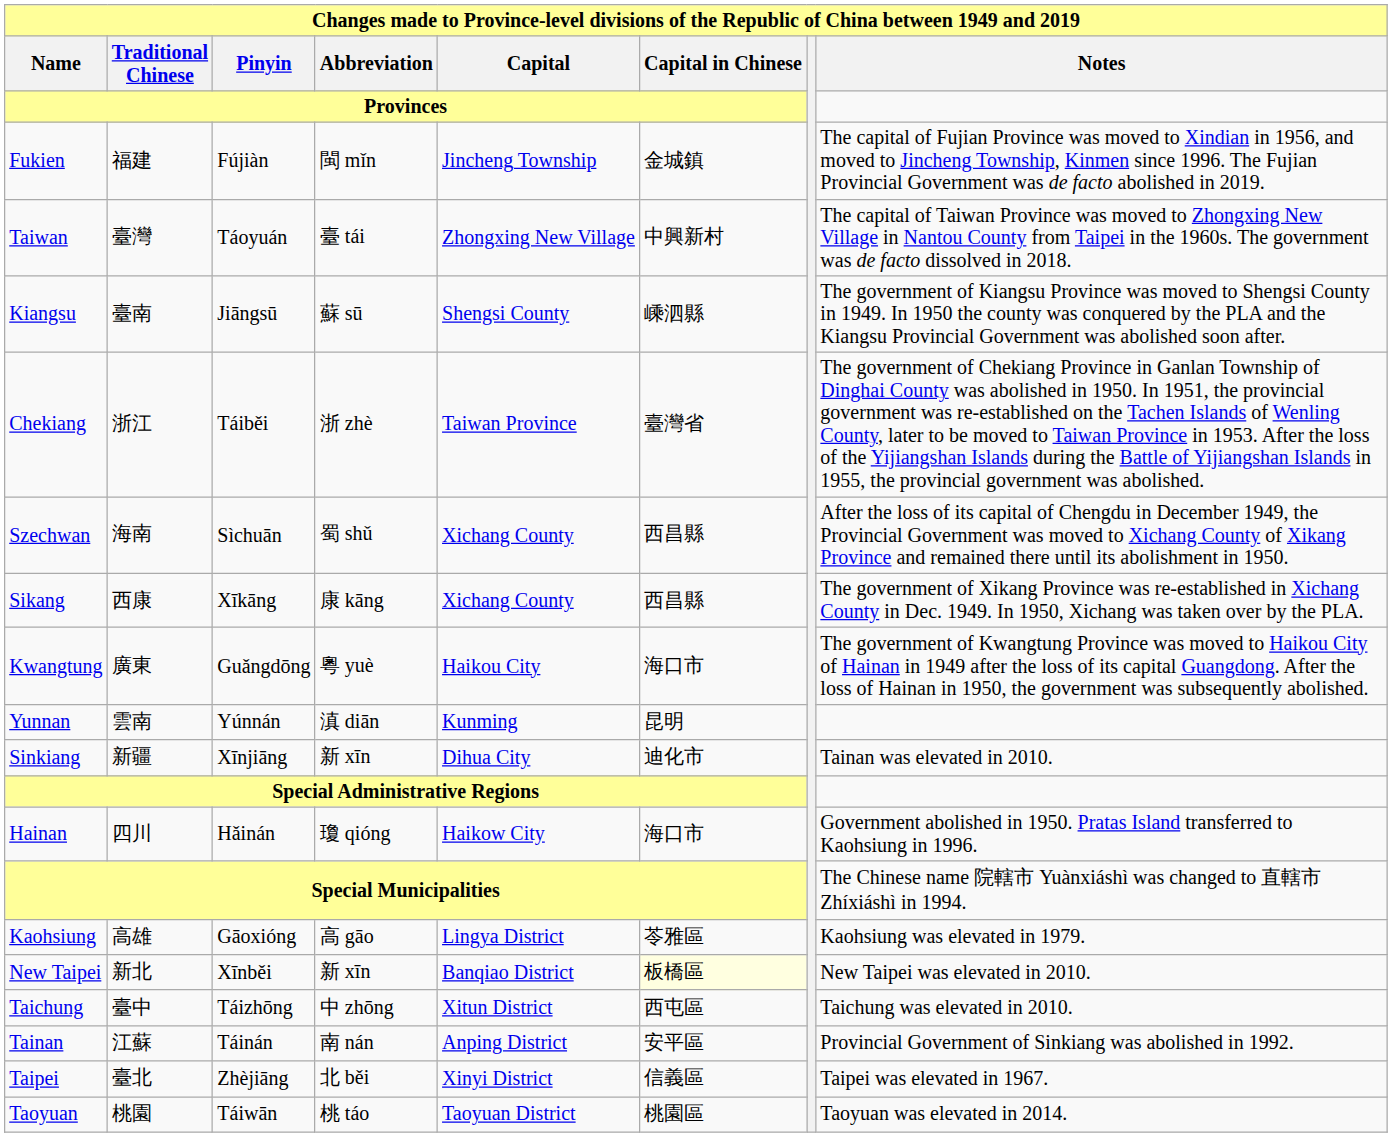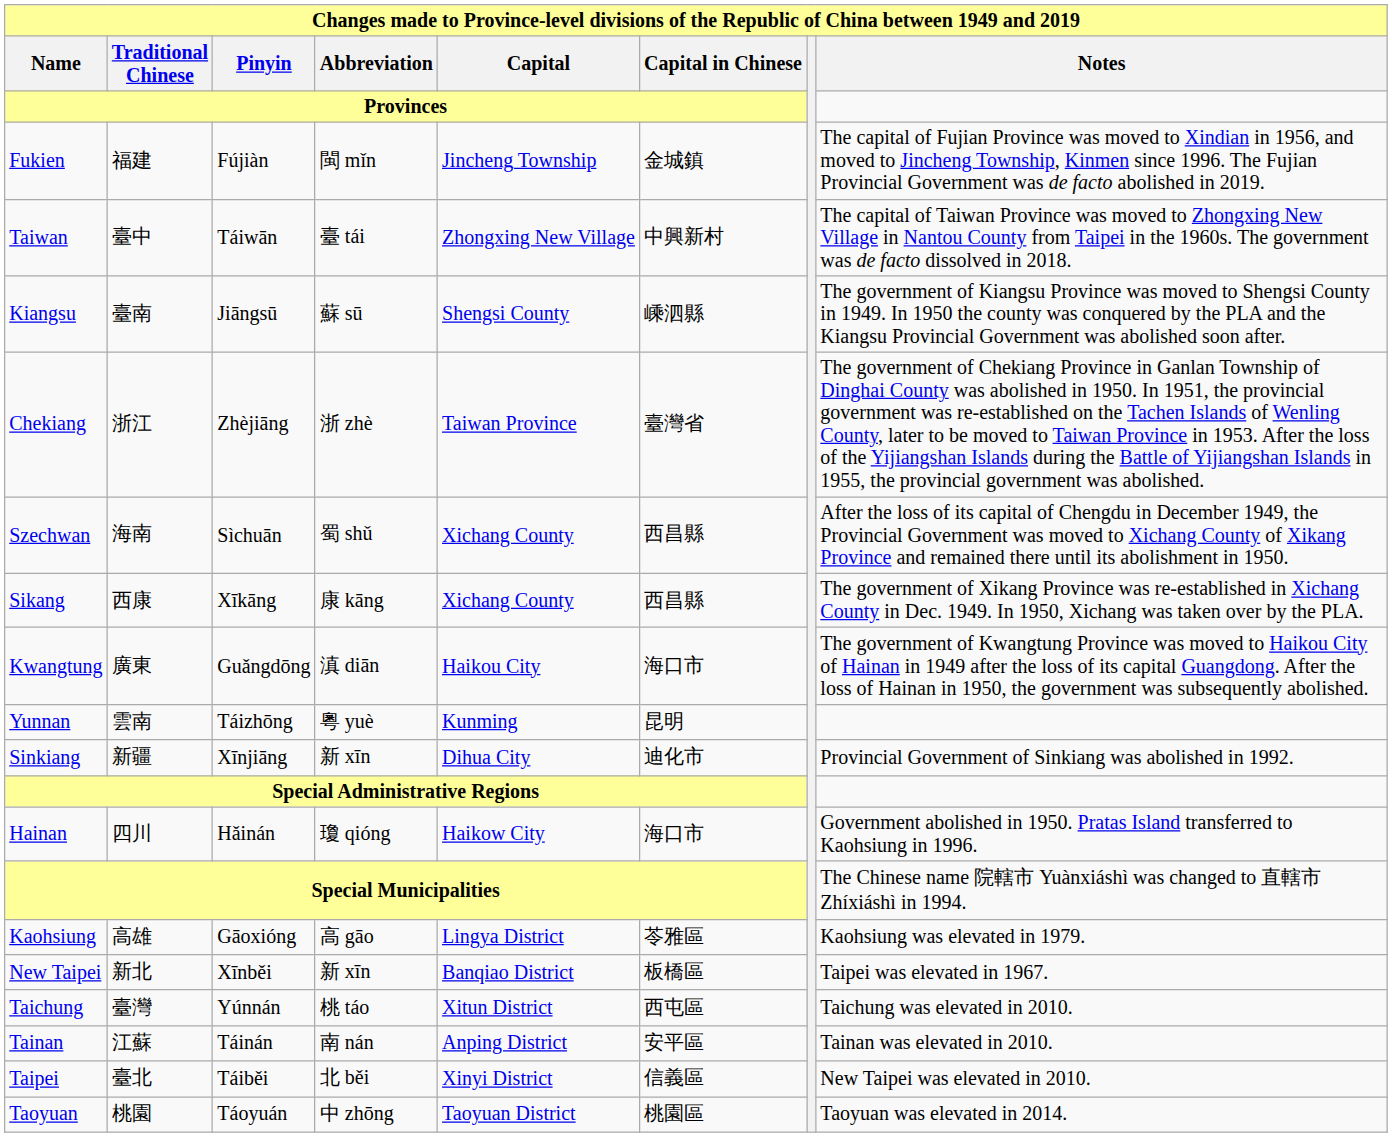Taiwan | Traditional Chinese: 臺灣 -> 臺中
Taiwan | Pinyin: Táoyuán -> Táiwān
Chekiang | Pinyin: Táiběi -> Zhèjiāng
Kwangtung | Abbreviation: 粵 yuè -> 滇 diān
Yunnan | Pinyin: Yúnnán -> Táizhōng
Yunnan | Abbreviation: 滇 diān -> 粵 yuè
Sinkiang | Notes: Tainan was elevated in 2010. -> Provincial Government of Sinkiang was abolished in 1992.
New Taipei | Capital in Chinese: lightyellow background -> no background
New Taipei | Notes: New Taipei was elevated in 2010. -> Taipei was elevated in 1967.
Taichung | Traditional Chinese: 臺中 -> 臺灣
Taichung | Pinyin: Táizhōng -> Yúnnán
Taichung | Abbreviation: 中 zhōng -> 桃 táo
Tainan | Notes: Provincial Government of Sinkiang was abolished in 1992. -> Tainan was elevated in 2010.
Taipei | Pinyin: Zhèjiāng -> Táiběi
Taipei | Notes: Taipei was elevated in 1967. -> New Taipei was elevated in 2010.
Taoyuan | Pinyin: Táiwān -> Táoyuán
Taoyuan | Abbreviation: 桃 táo -> 中 zhōng
